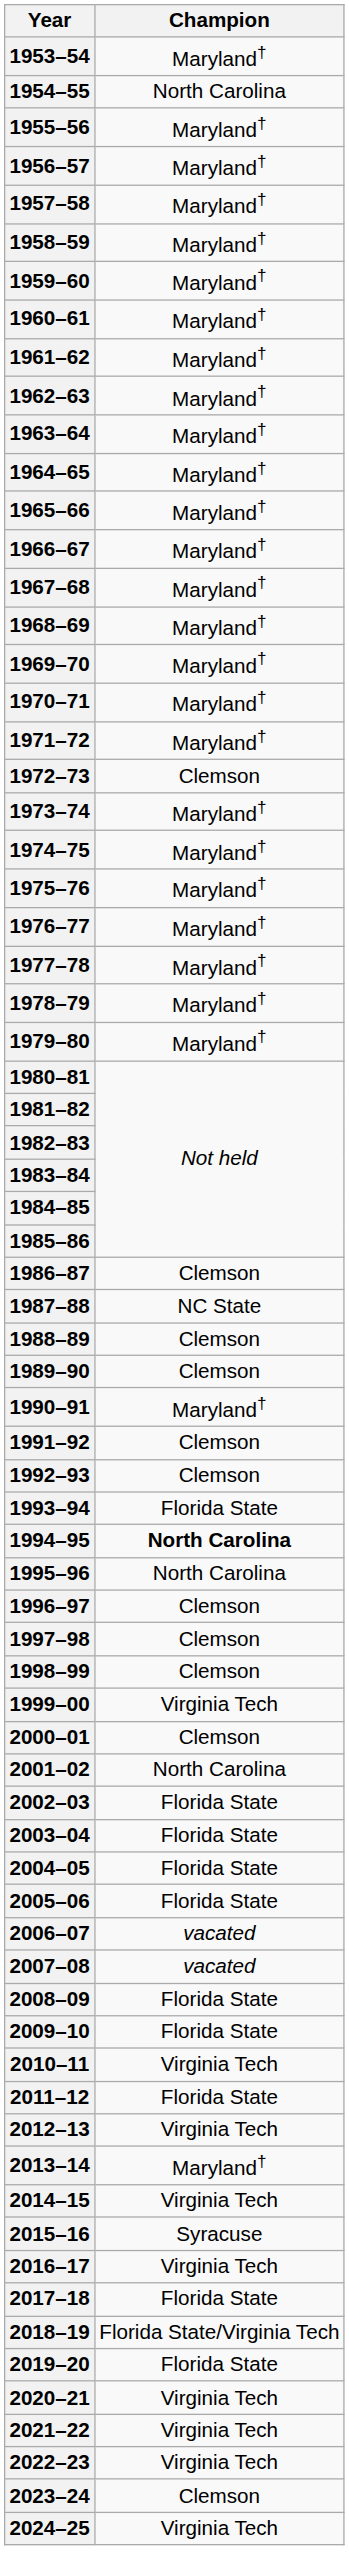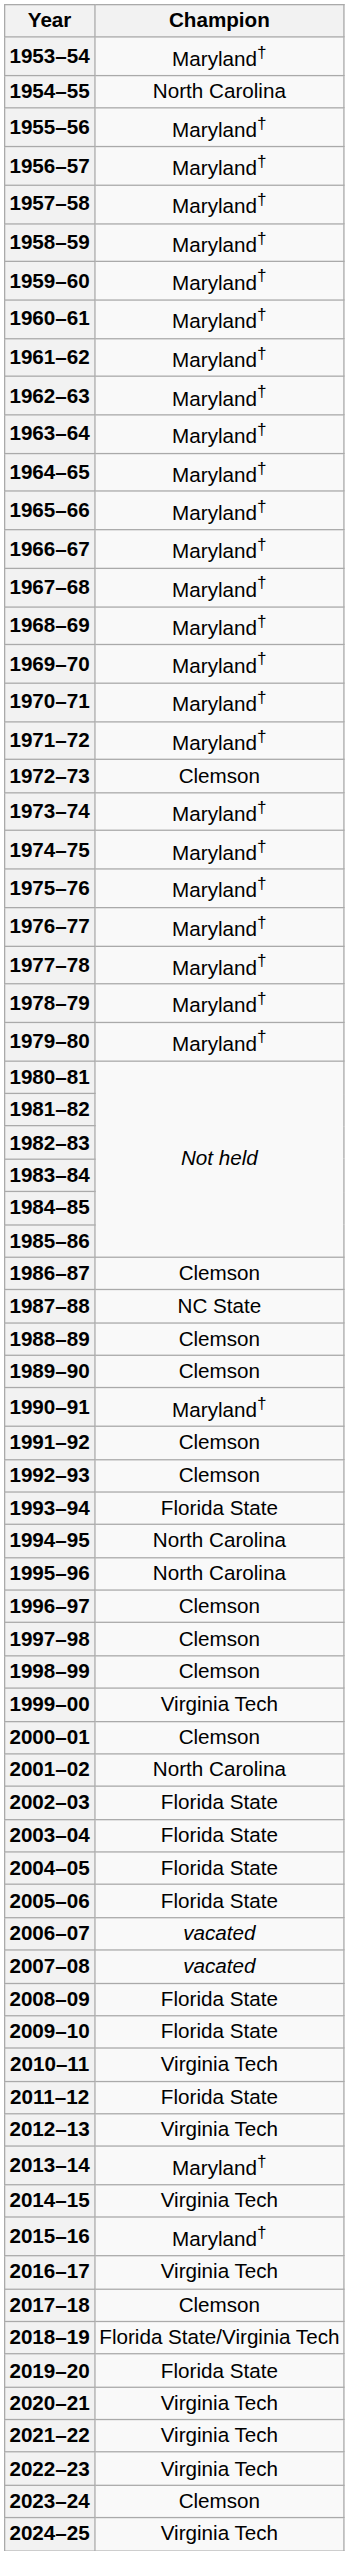1994–95 | Champion: bold -> normal
2015–16 | Champion: Syracuse -> Maryland†
2017–18 | Champion: Florida State -> Clemson
